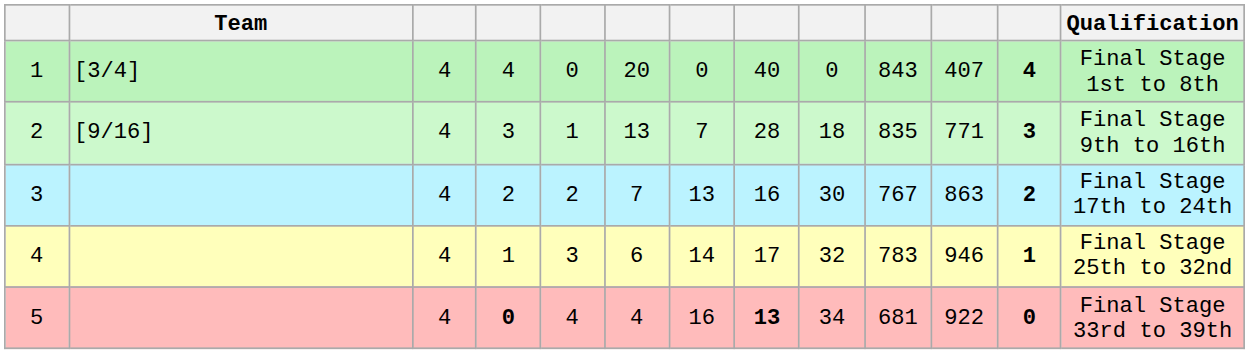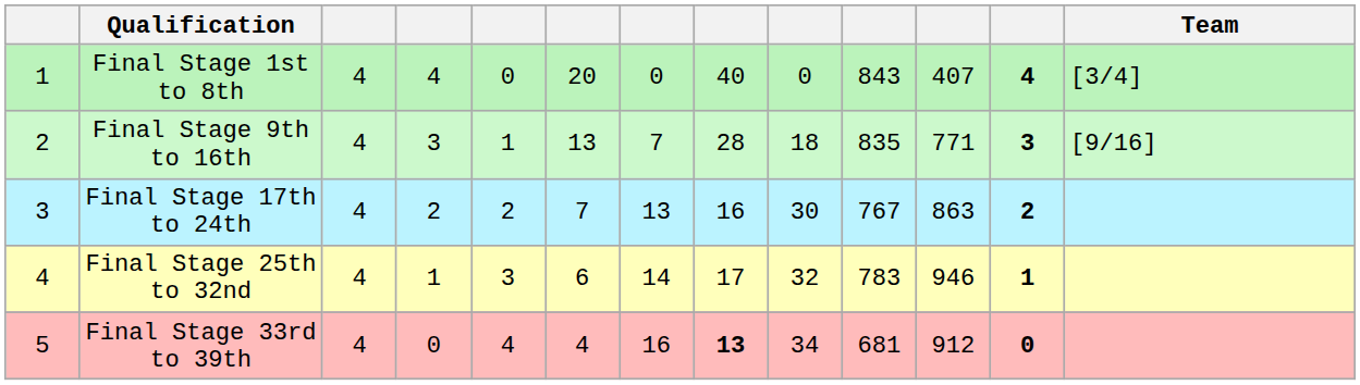columns swapped: Team <-> Qualification
5 | column 4: bold -> normal
5 | column 11: 922 -> 912
